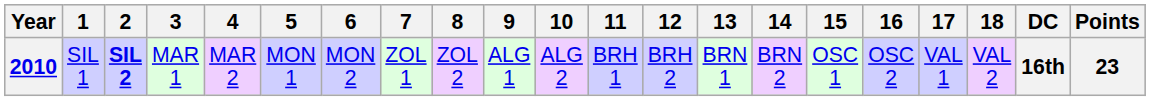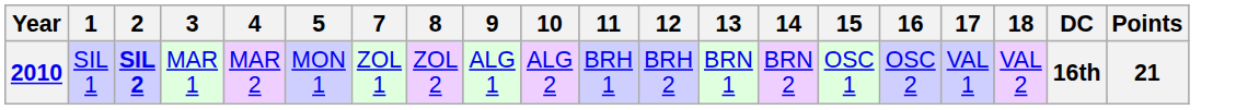- column: 6 | MON 2
2010 | Points: 23 -> 21
